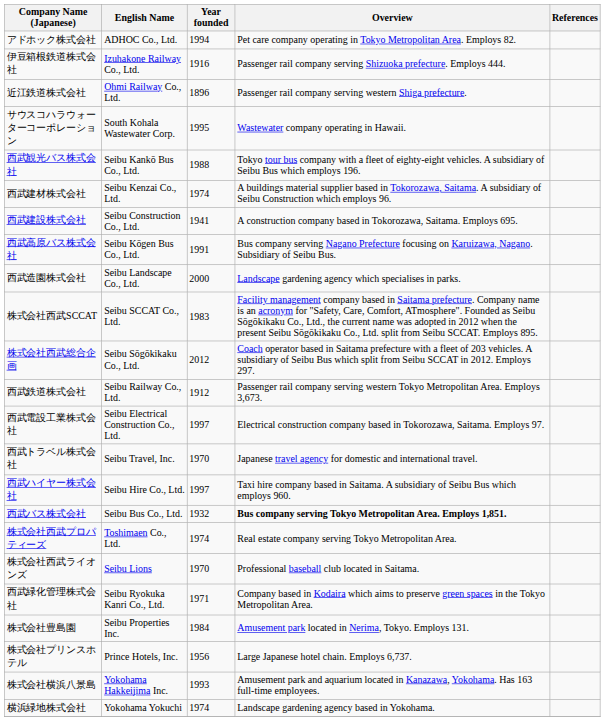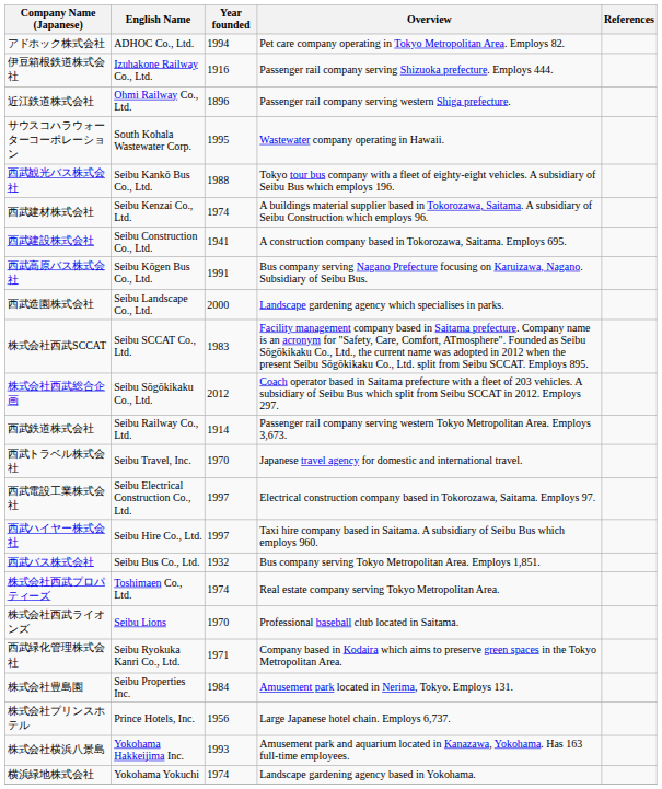西武鉄道株式会社 | Year founded: 1912 -> 1914
rows swapped: 西武電設工業株式会社 <-> 西武トラベル株式会社
西武バス株式会社 | Overview: bold -> normal
